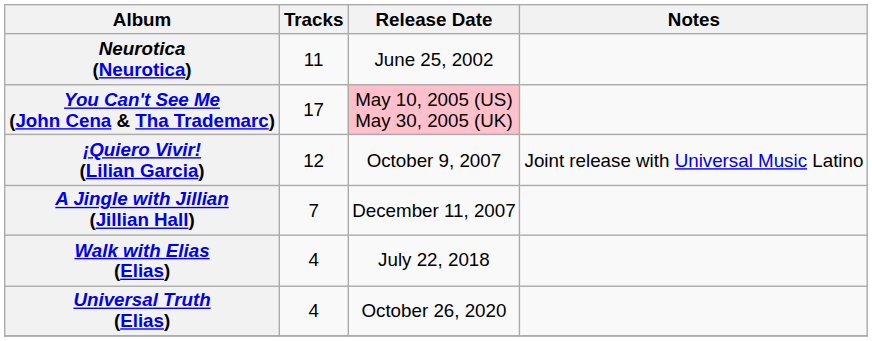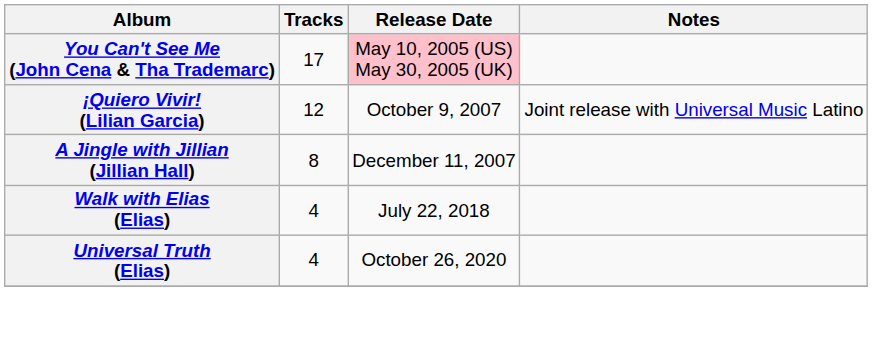- row: Neurotica (Neurotica) | 11 | June 25, 2002
A Jingle with Jillian (Jillian Hall) | Tracks: 7 -> 8
